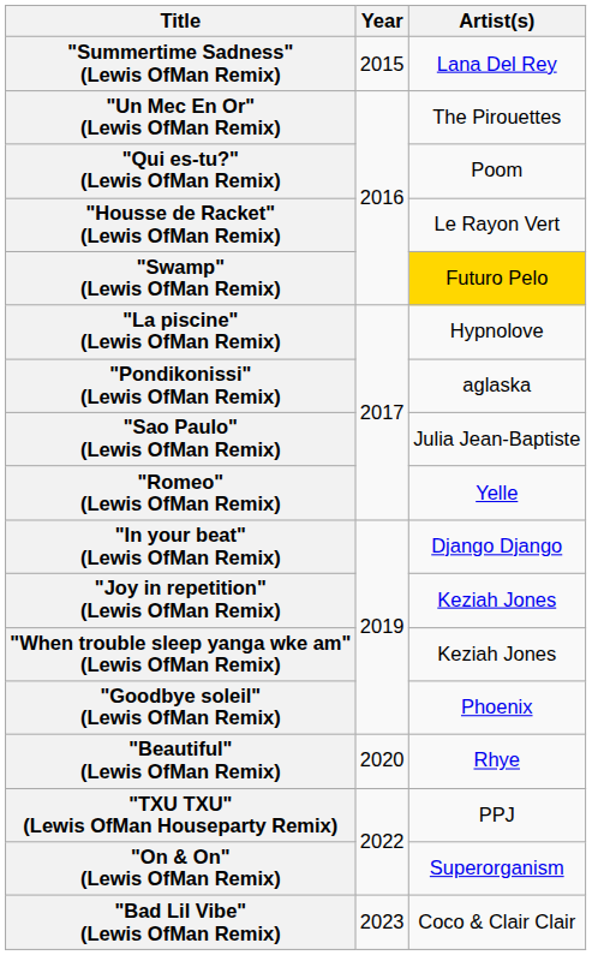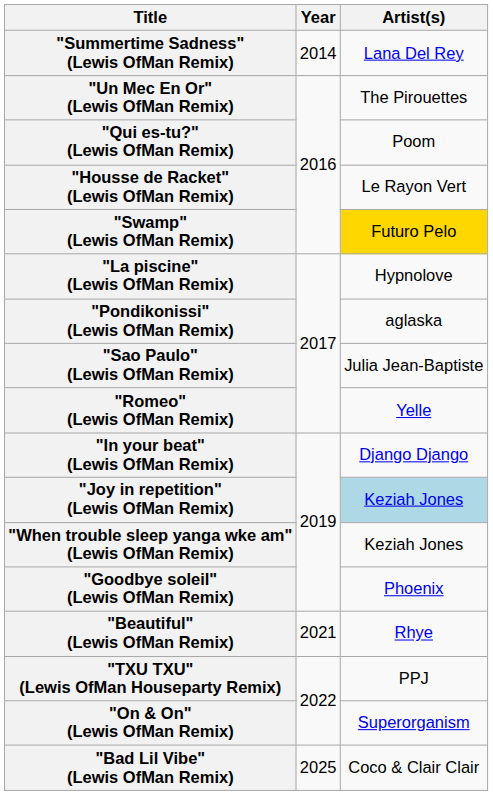"Summertime Sadness" (Lewis OfMan Remix) | Year: 2015 -> 2014
"Joy in repetition" (Lewis OfMan Remix) | Artist(s): no background -> lightblue background
"Beautiful" (Lewis OfMan Remix) | Year: 2020 -> 2021
"Bad Lil Vibe" (Lewis OfMan Remix) | Year: 2023 -> 2025
